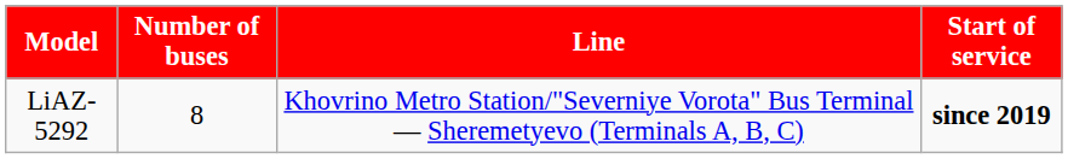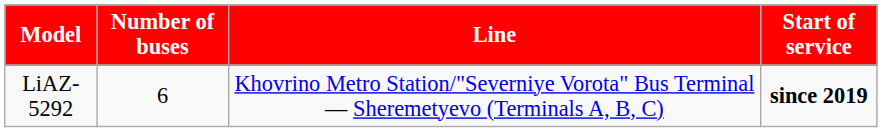LiAZ-5292 | Number of buses: 8 -> 6
